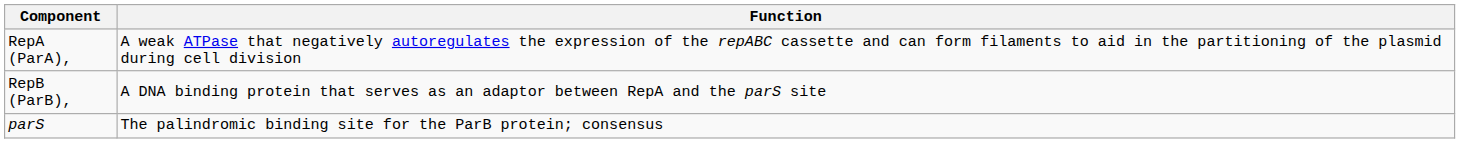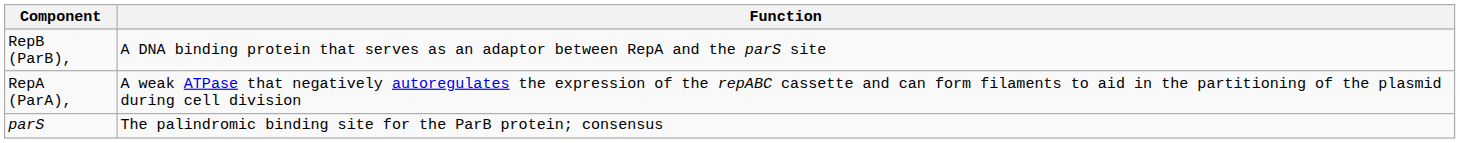rows swapped: RepA (ParA), <-> RepB (ParB),
